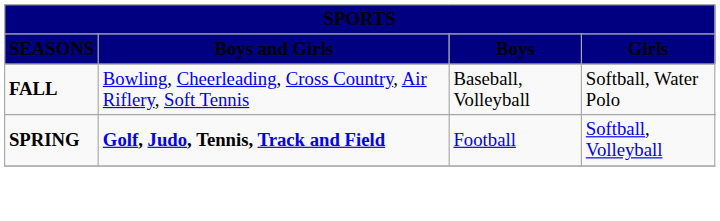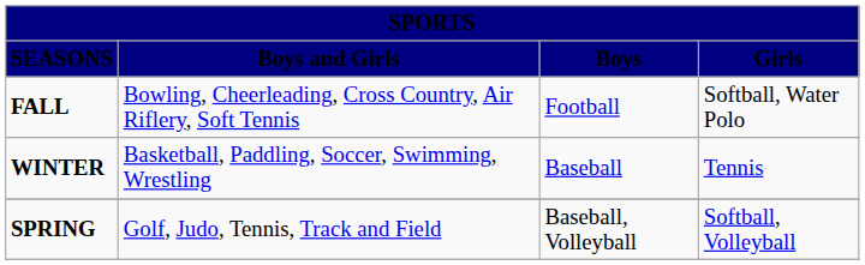FALL | column 3: Baseball, Volleyball -> Football
+ row: WINTER | Basketball, Paddling, Soccer, Swimming, Wrestling | Baseball | Tennis
SPRING | column 2: bold -> normal
SPRING | column 3: Football -> Baseball, Volleyball
